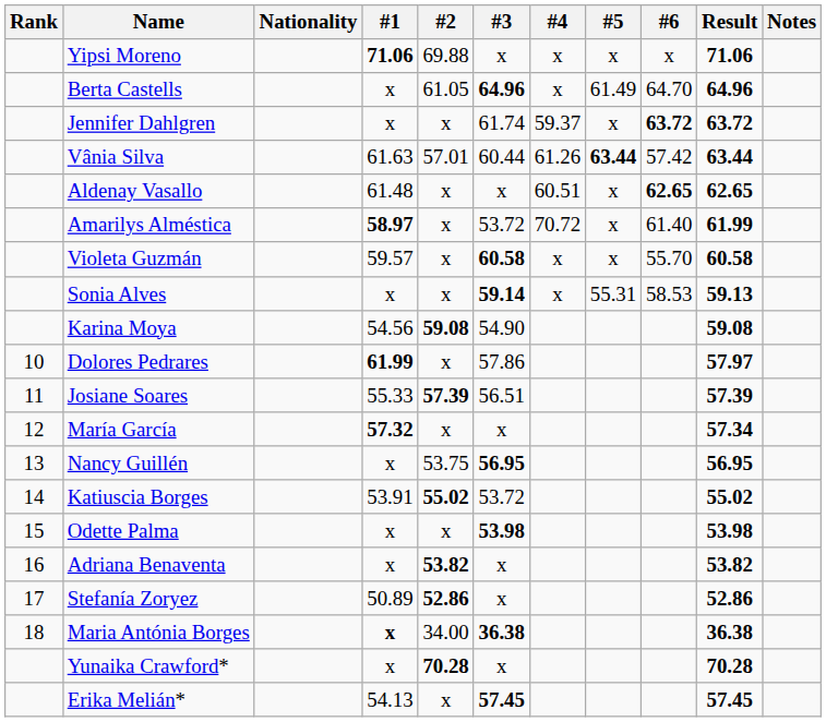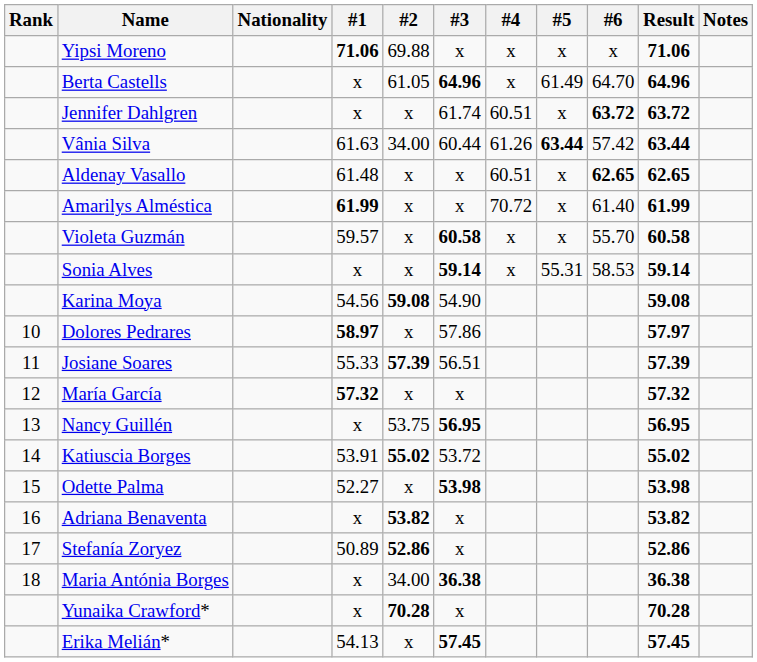Jennifer Dahlgren | #4: 59.37 -> 60.51
Vânia Silva | #2: 57.01 -> 34.00
Amarilys Alméstica | #1: 58.97 -> 61.99
Amarilys Alméstica | #3: 53.72 -> x
Sonia Alves | Result: 59.13 -> 59.14
Dolores Pedrares | #1: 61.99 -> 58.97
María García | Result: 57.34 -> 57.32
Odette Palma | #1: x -> 52.27
Maria Antónia Borges | #1: bold -> normal
